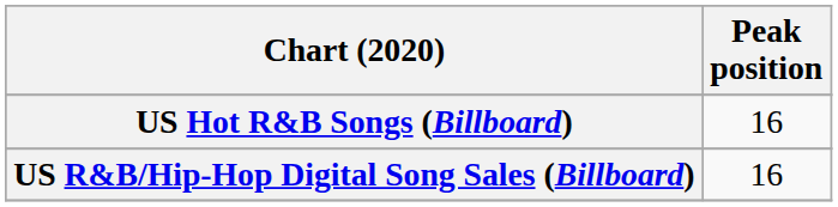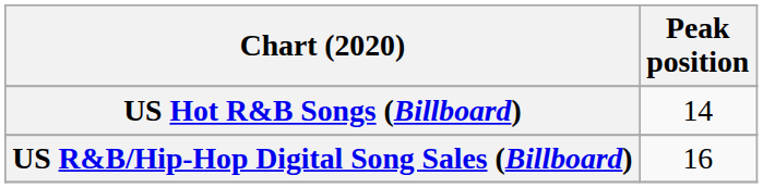US Hot R&B Songs (Billboard) | Peak position: 16 -> 14
